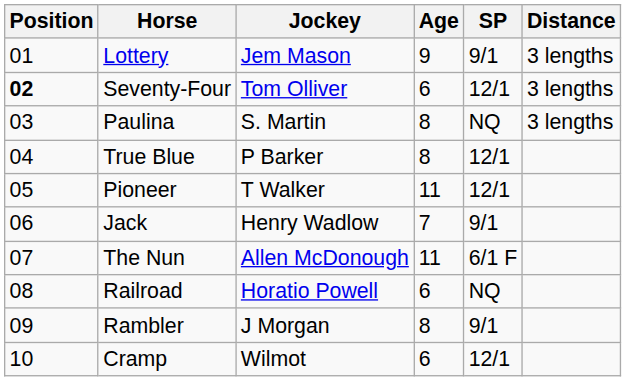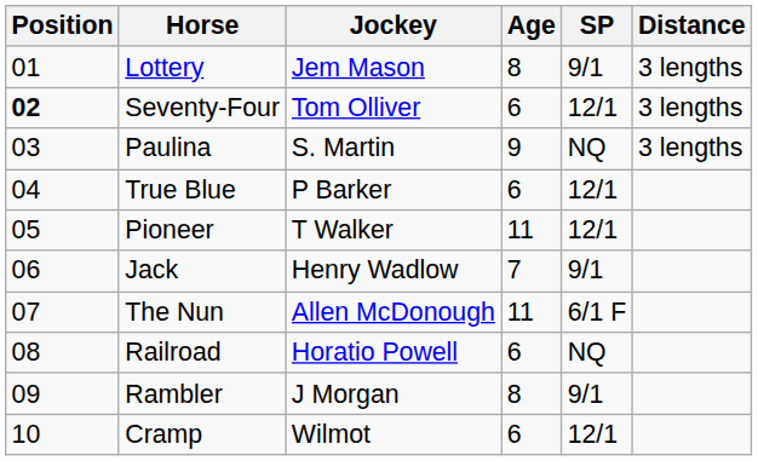Lottery | Age: 9 -> 8
Paulina | Age: 8 -> 9
True Blue | Age: 8 -> 6
